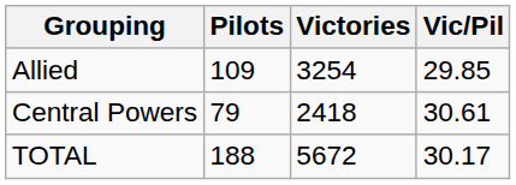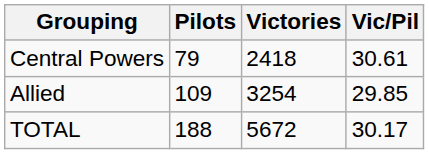rows swapped: Central Powers <-> Allied
